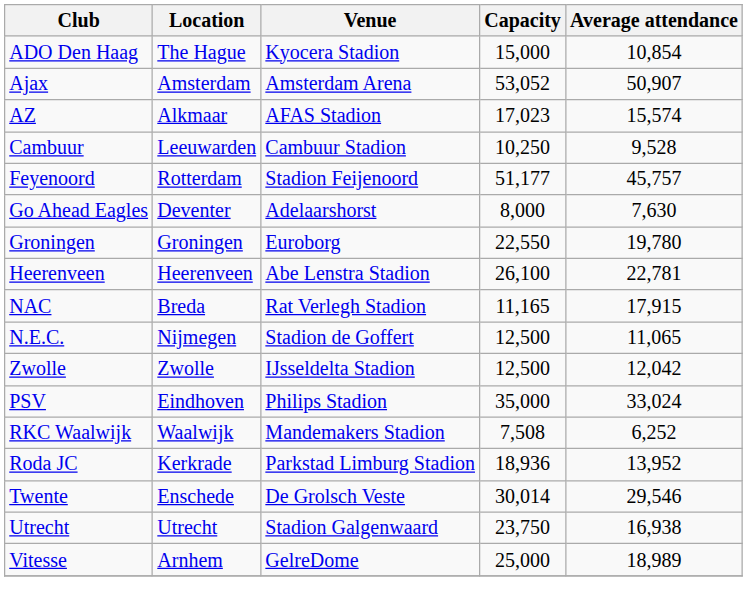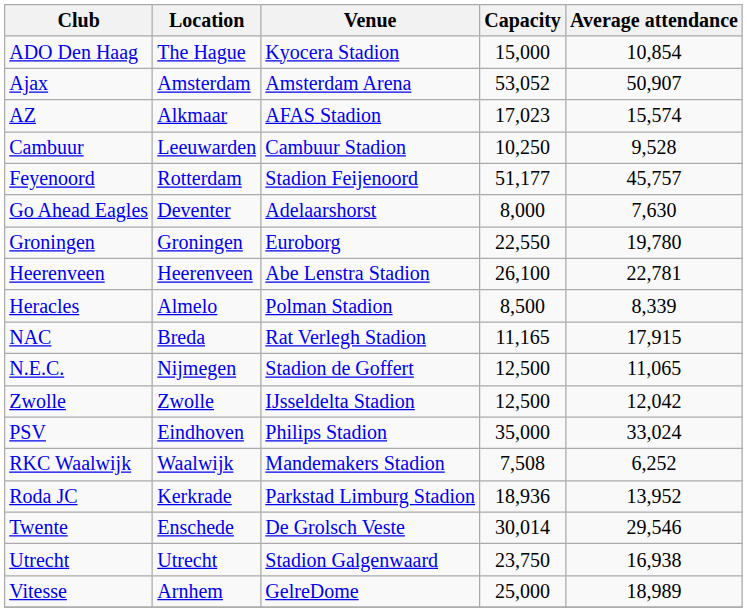+ row: Heracles | Almelo | Polman Stadion | 8,500 | 8,339
